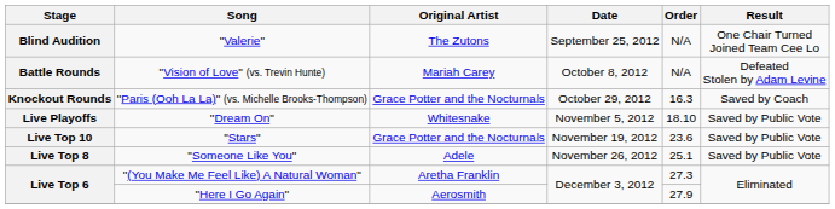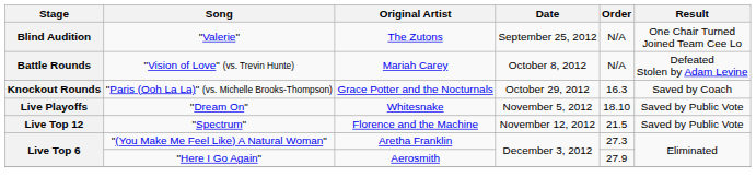+ row: Live Top 12 | "Spectrum" | Florence and the Machine | November 12, 2012 | 21.5 | Saved by Public Vote
- row: Live Top 10 | "Stars" | Grace Potter and the Nocturnals | November 19, 2012 | 23.6 | Saved by Public Vote
- row: Live Top 8 | "Someone Like You" | Adele | November 26, 2012 | 25.1 | Saved by Public Vote
